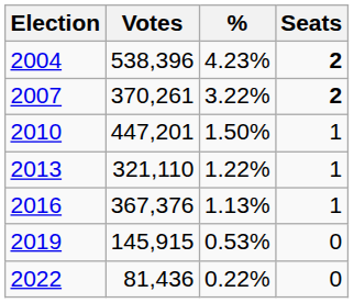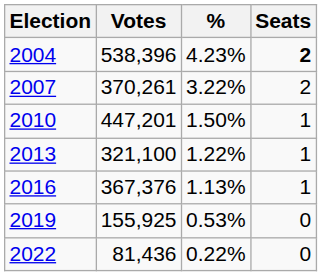2007 | Seats: bold -> normal
2013 | Votes: 321,110 -> 321,100
2019 | Votes: 145,915 -> 155,925
